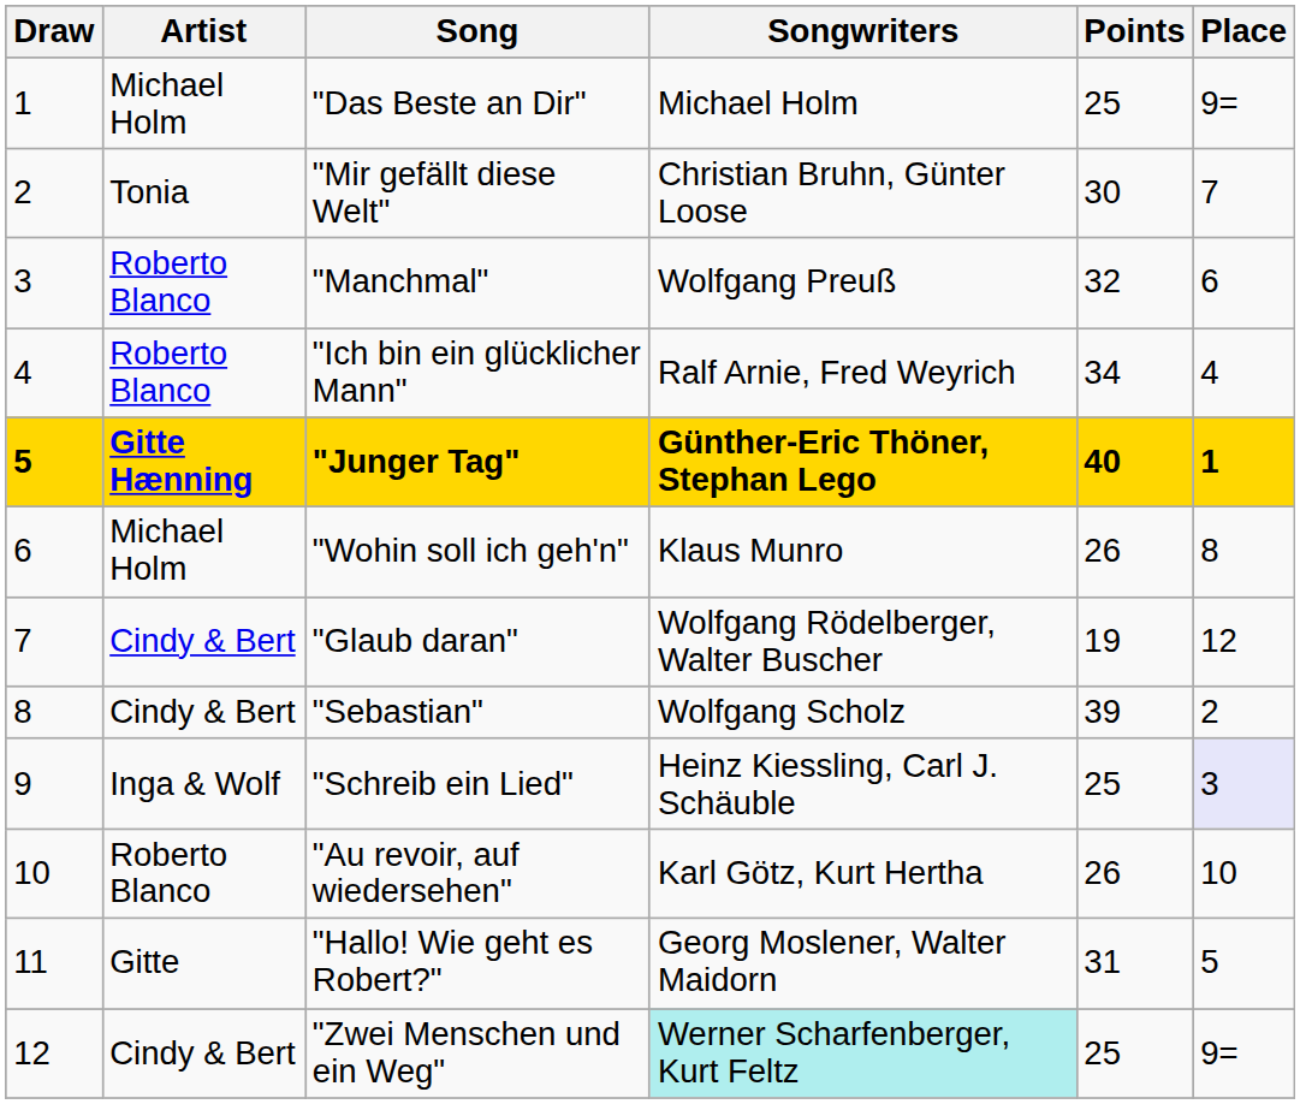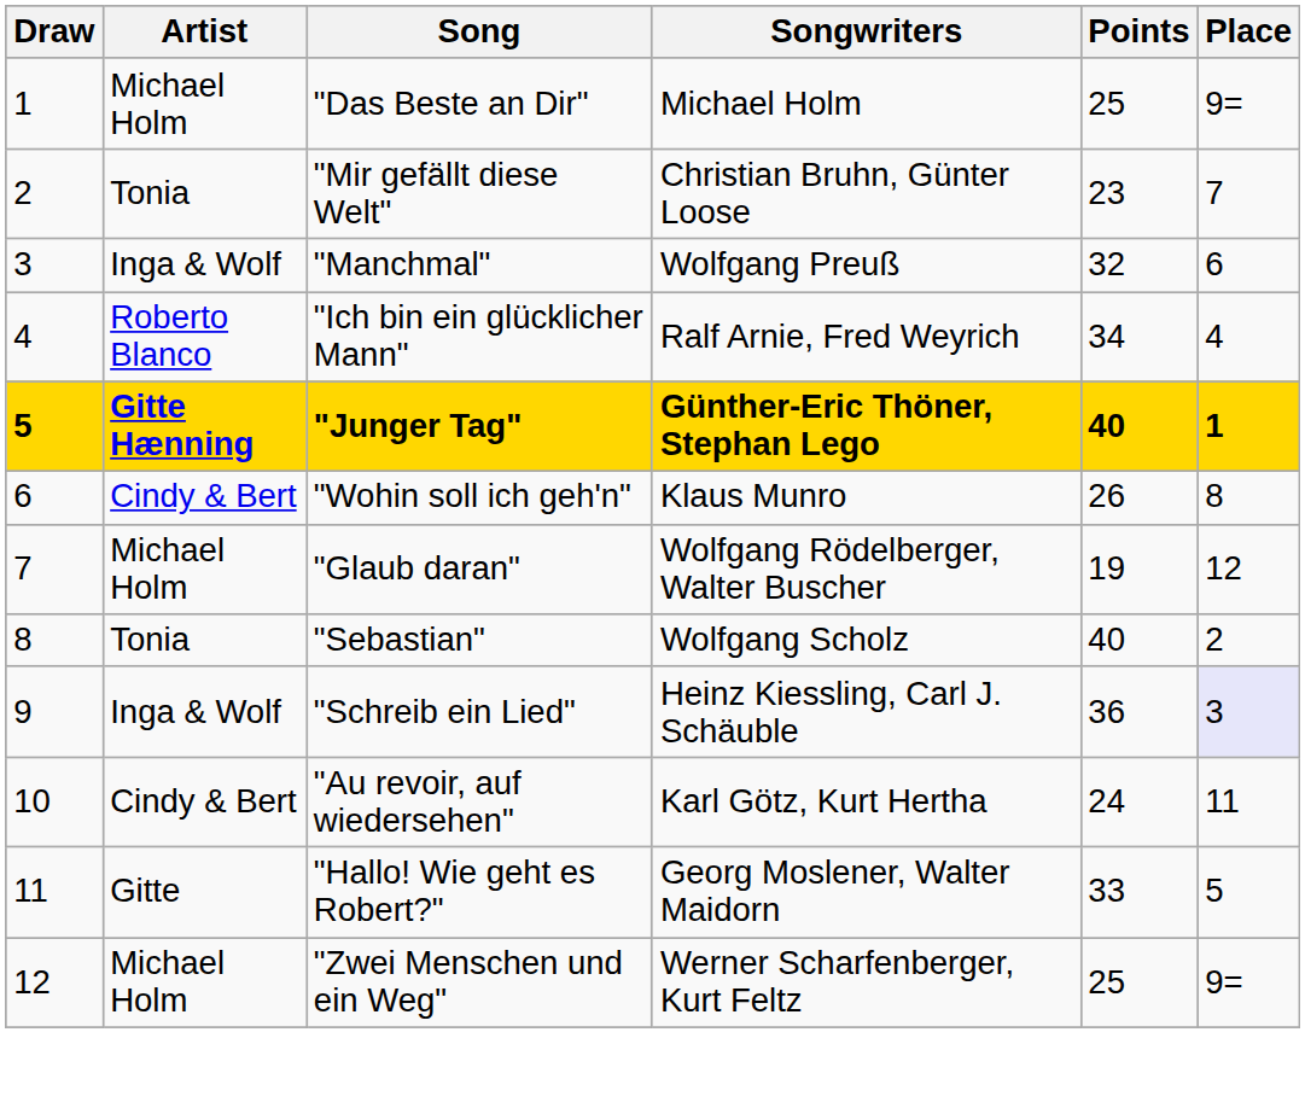"Mir gefällt diese Welt" | Points: 30 -> 23
"Manchmal" | Artist: Roberto Blanco -> Inga & Wolf
"Wohin soll ich geh'n" | Artist: Michael Holm -> Cindy & Bert
"Glaub daran" | Artist: Cindy & Bert -> Michael Holm
"Sebastian" | Artist: Cindy & Bert -> Tonia
"Sebastian" | Points: 39 -> 40
"Schreib ein Lied" | Points: 25 -> 36
"Au revoir, auf wiedersehen" | Artist: Roberto Blanco -> Cindy & Bert
"Au revoir, auf wiedersehen" | Points: 26 -> 24
"Au revoir, auf wiedersehen" | Place: 10 -> 11
"Hallo! Wie geht es Robert?" | Points: 31 -> 33
"Zwei Menschen und ein Weg" | Artist: Cindy & Bert -> Michael Holm
"Zwei Menschen und ein Weg" | Songwriters: paleturquoise background -> no background
